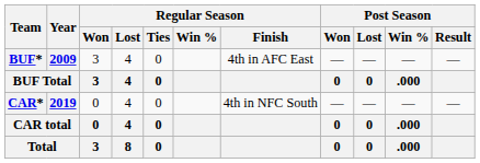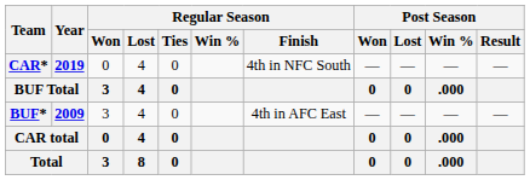rows swapped: BUF* <-> CAR*
